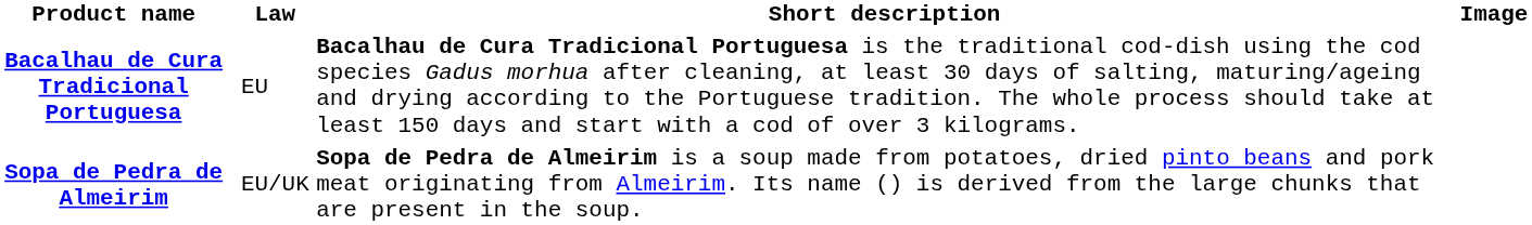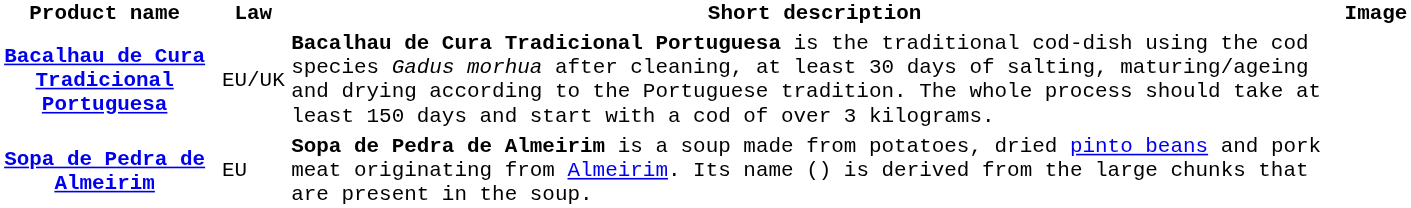Bacalhau de Cura Tradicional Portuguesa | Law: EU -> EU/UK
Sopa de Pedra de Almeirim | Law: EU/UK -> EU
